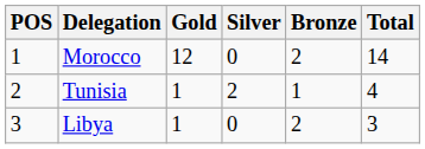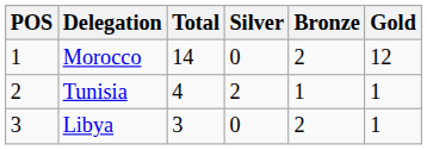columns swapped: Gold <-> Total
